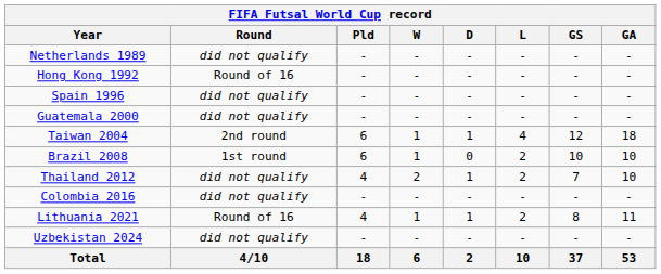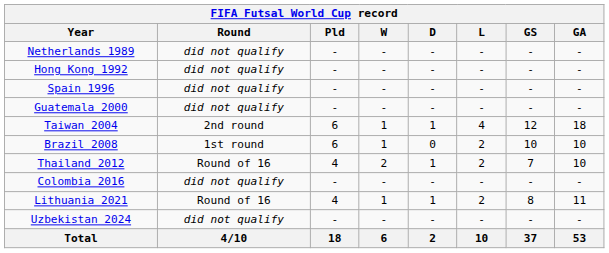Hong Kong 1992 | Round: Round of 16 -> did not qualify
Thailand 2012 | Round: did not qualify -> Round of 16
